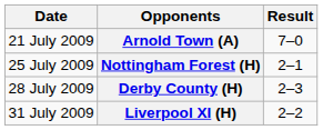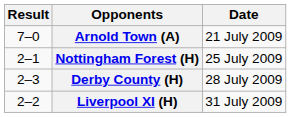columns swapped: Date <-> Result
